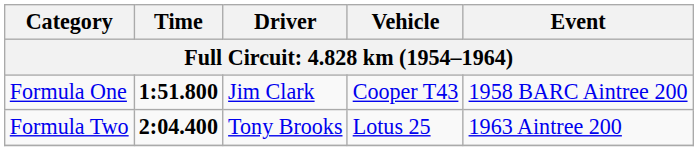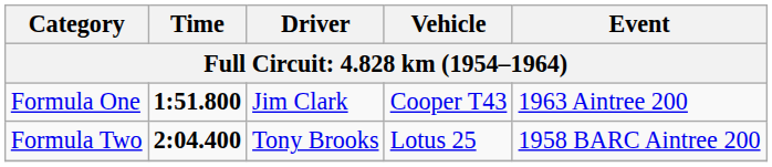Formula One | Event: 1958 BARC Aintree 200 -> 1963 Aintree 200
Formula Two | Event: 1963 Aintree 200 -> 1958 BARC Aintree 200
